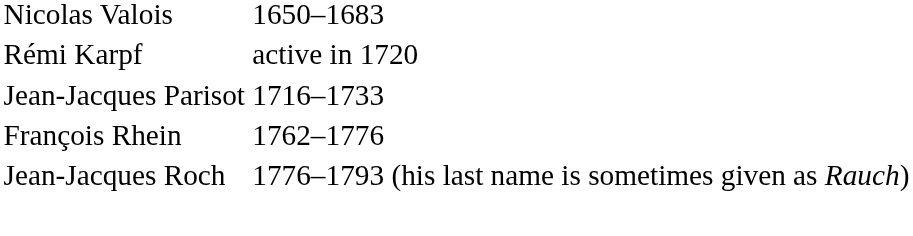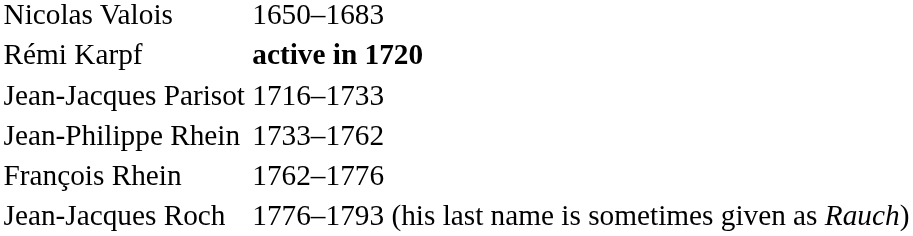Rémi Karpf | column 2: normal -> bold
+ row: Jean-Philippe Rhein | 1733–1762
